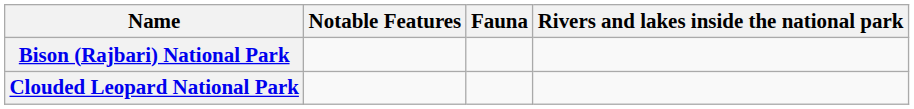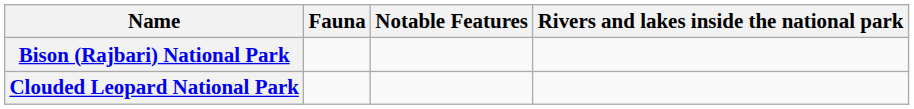columns swapped: Notable Features <-> Fauna
